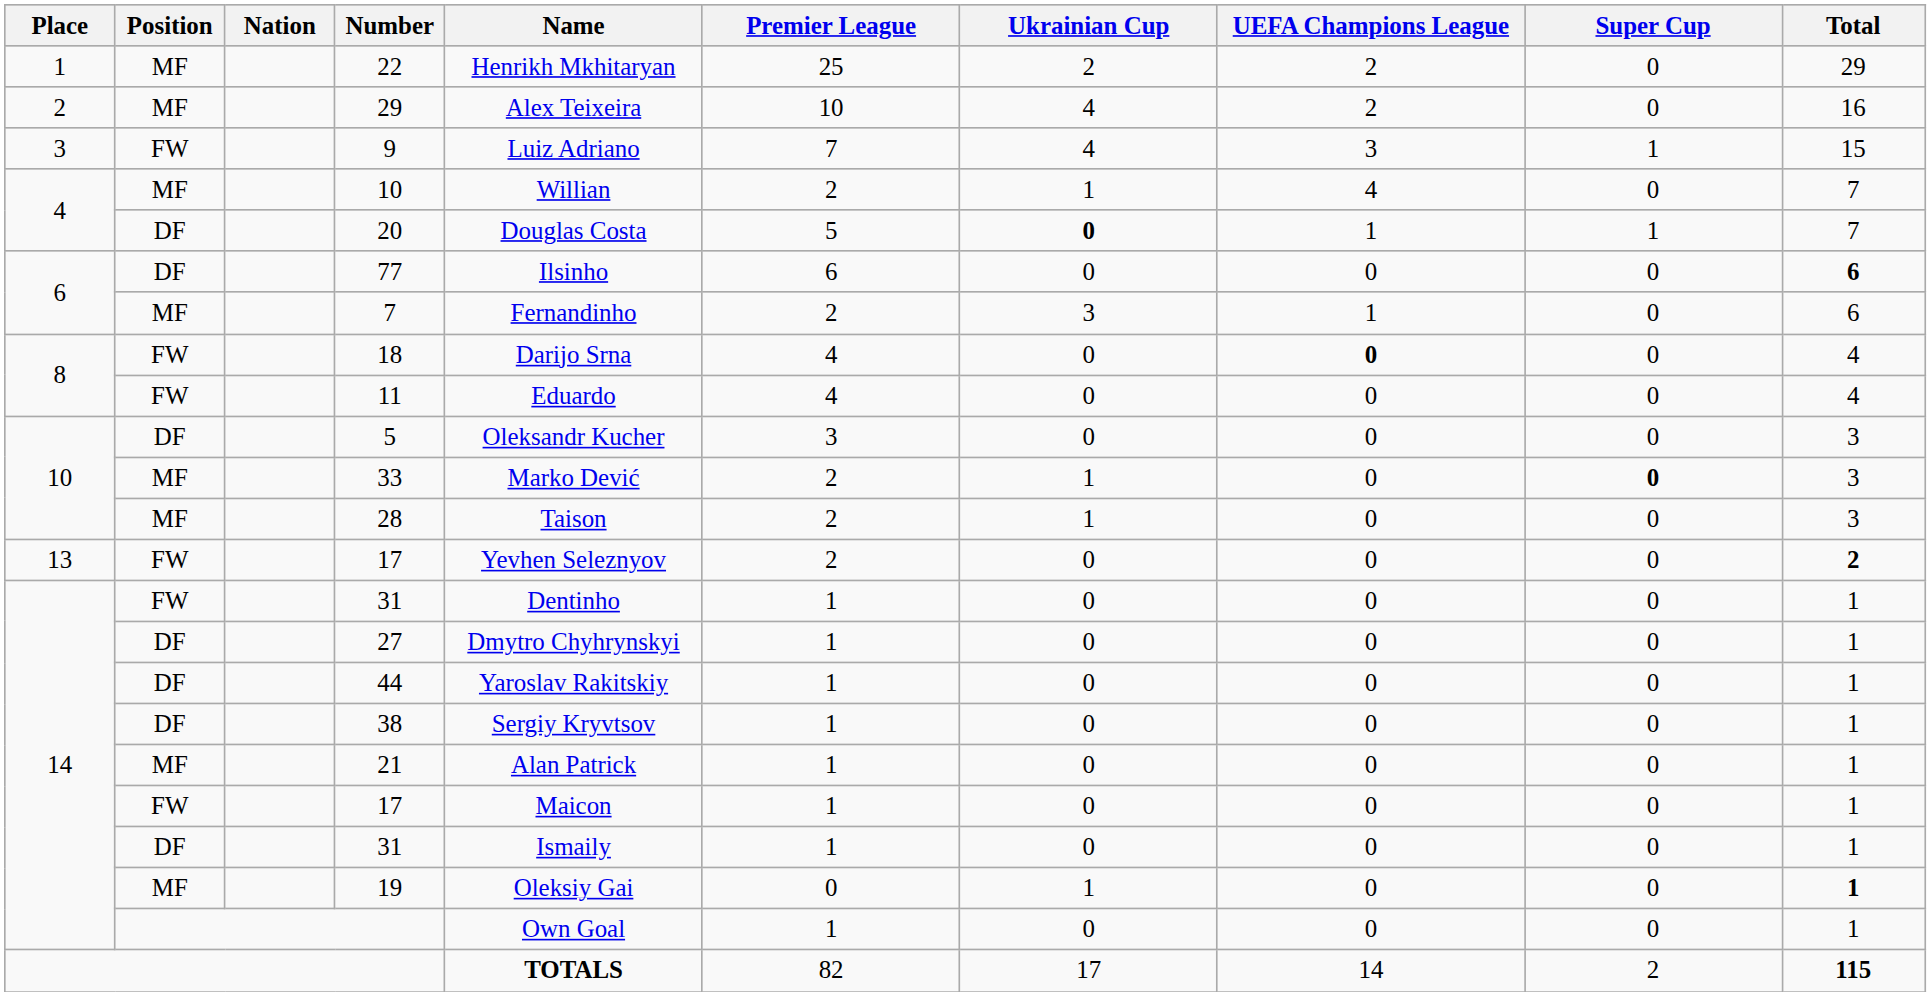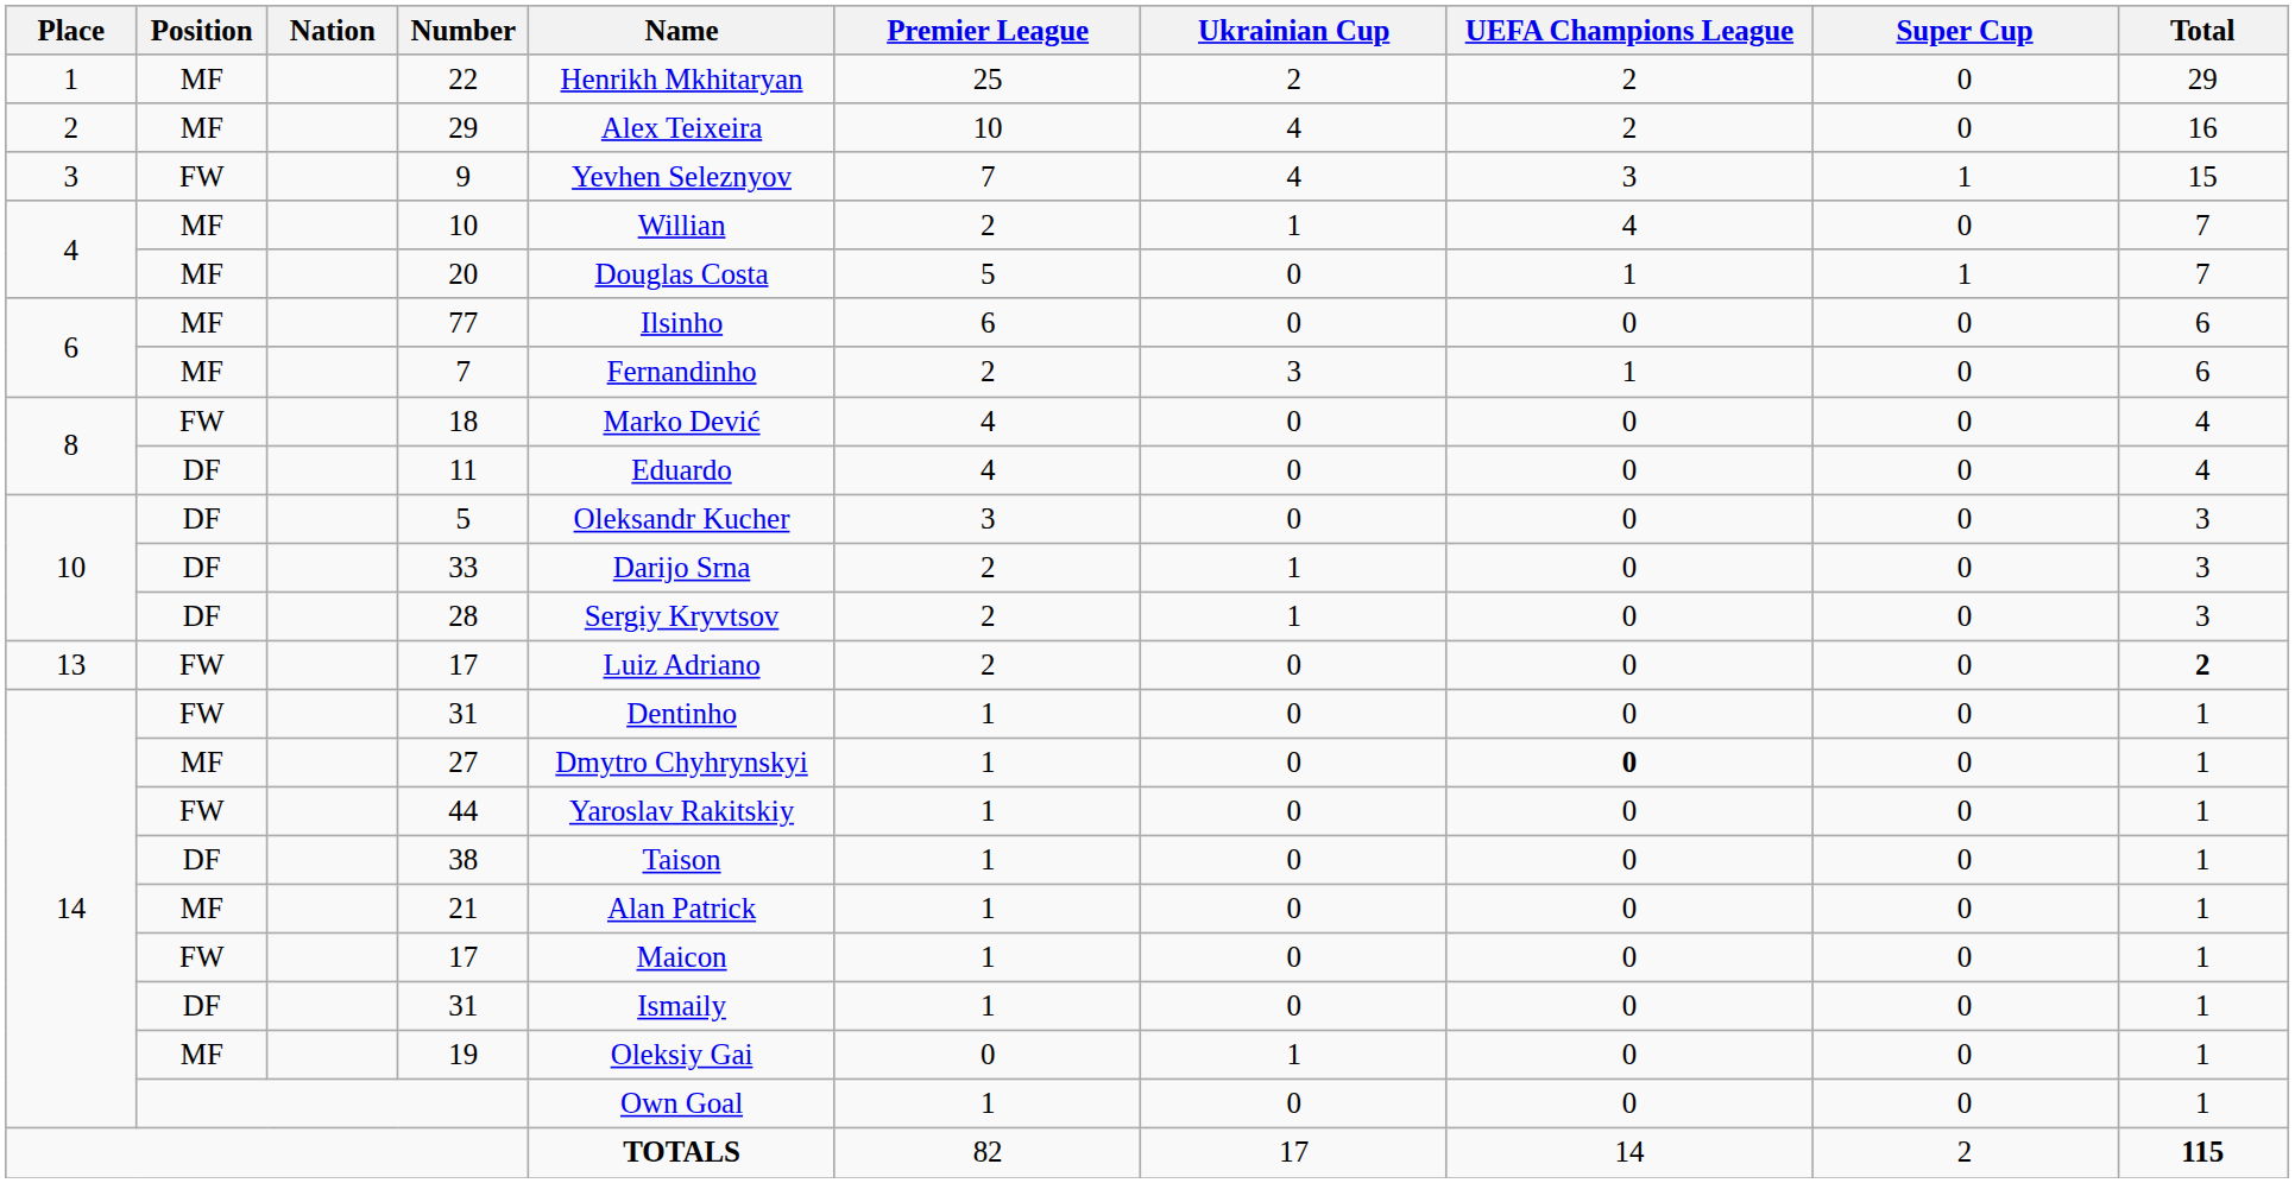9 | Name: Luiz Adriano -> Yevhen Seleznyov
20 | Position: DF -> MF
20 | Ukrainian Cup: bold -> normal
77 | Position: DF -> MF
77 | Total: bold -> normal
18 | Name: Darijo Srna -> Marko Dević
18 | UEFA Champions League: bold -> normal
11 | Position: FW -> DF
33 | Position: MF -> DF
33 | Name: Marko Dević -> Darijo Srna
33 | Super Cup: bold -> normal
28 | Position: MF -> DF
28 | Name: Taison -> Sergiy Kryvtsov
13 / 17 | Name: Yevhen Seleznyov -> Luiz Adriano
27 | Position: DF -> MF
27 | UEFA Champions League: normal -> bold
44 | Position: DF -> FW
38 | Name: Sergiy Kryvtsov -> Taison
19 | Total: bold -> normal
